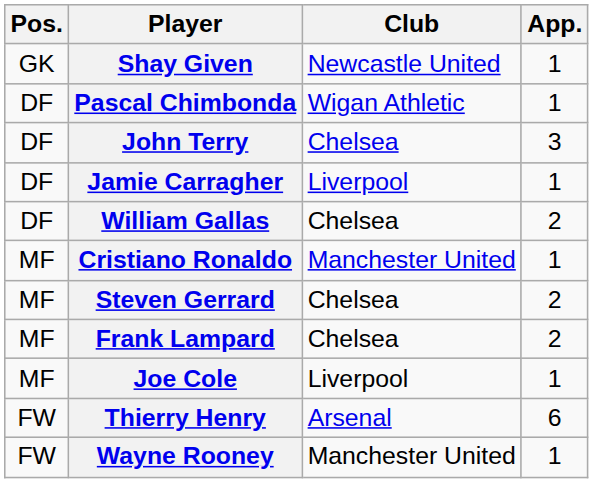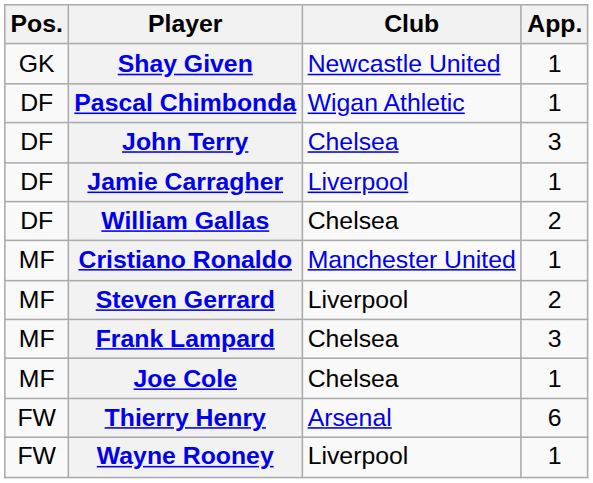Steven Gerrard | Club: Chelsea -> Liverpool
Frank Lampard | App.: 2 -> 3
Joe Cole | Club: Liverpool -> Chelsea
Wayne Rooney | Club: Manchester United -> Liverpool
